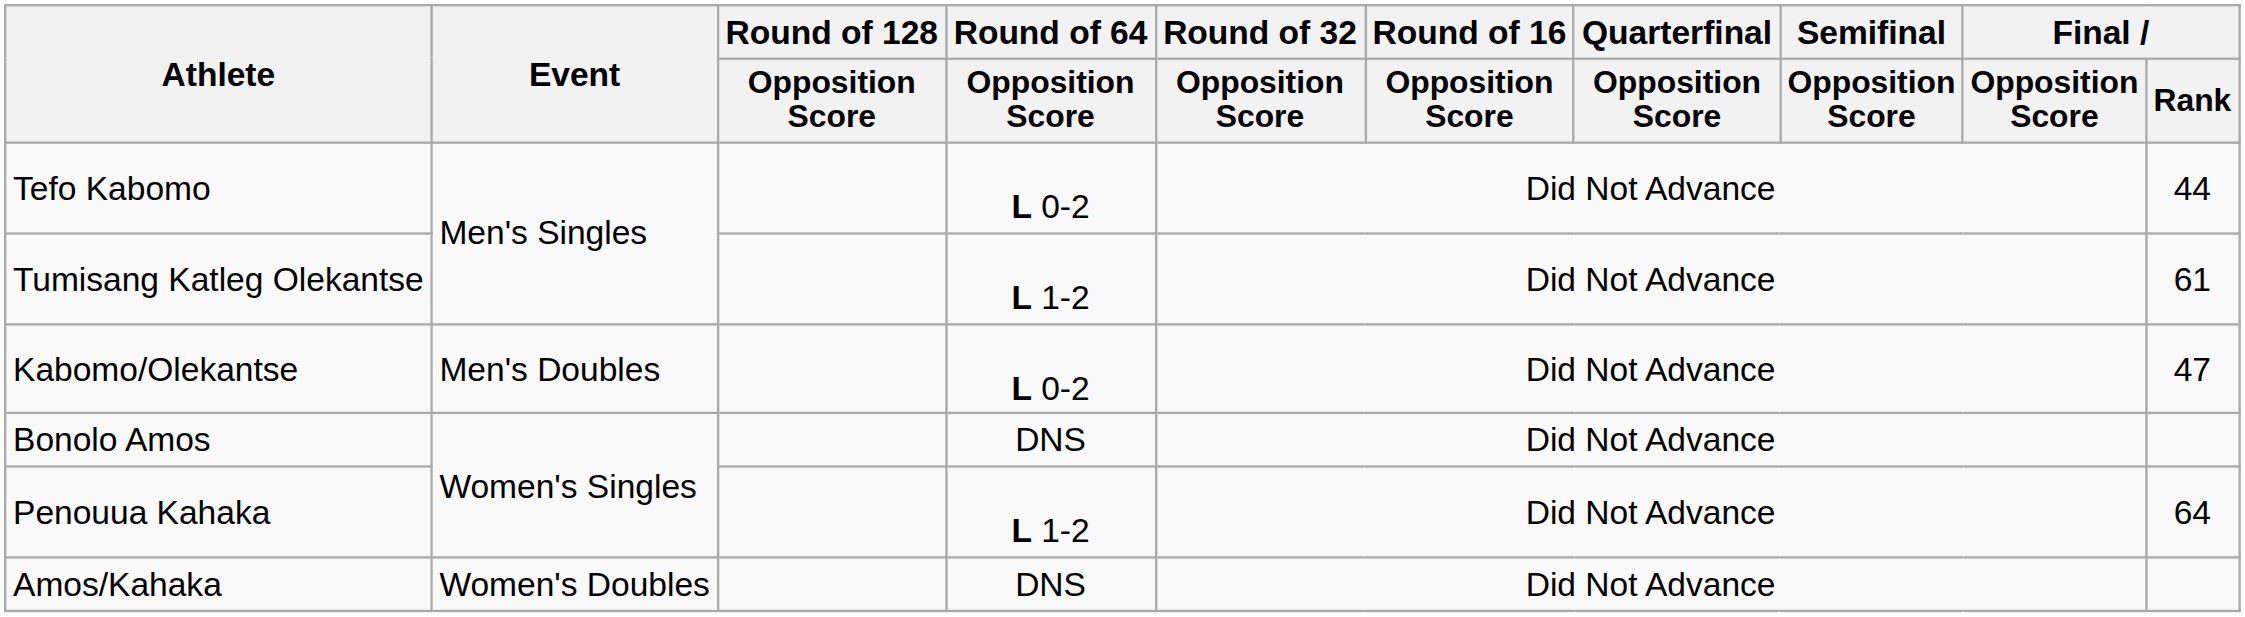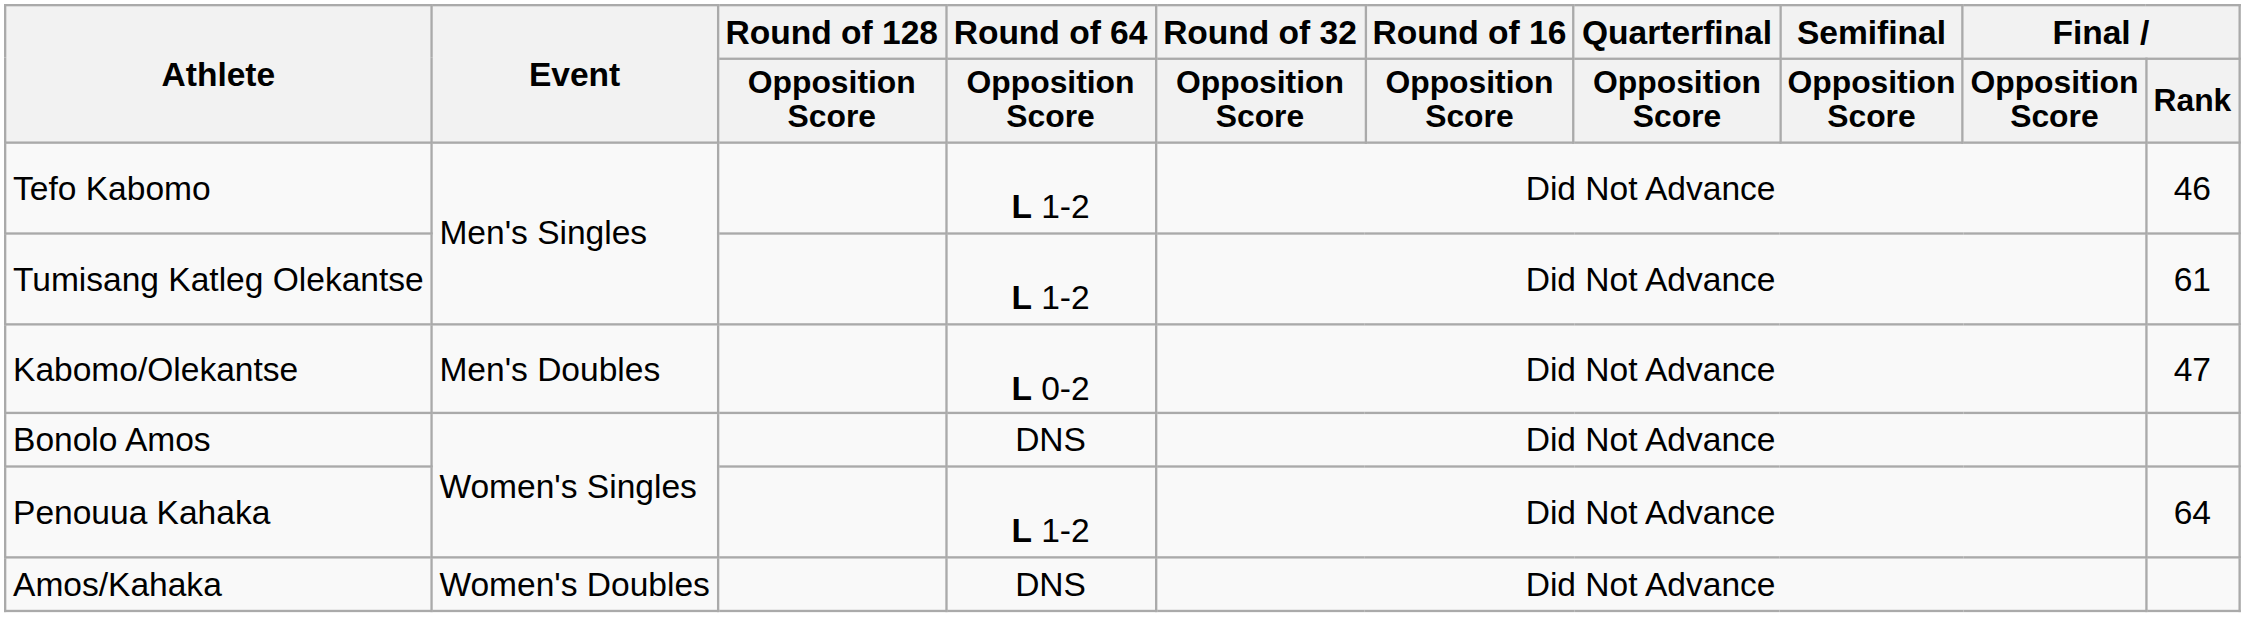Tefo Kabomo | Round of 64 / Opposition Score: L 0-2 -> L 1-2
Tefo Kabomo | Final / Rank: 44 -> 46
